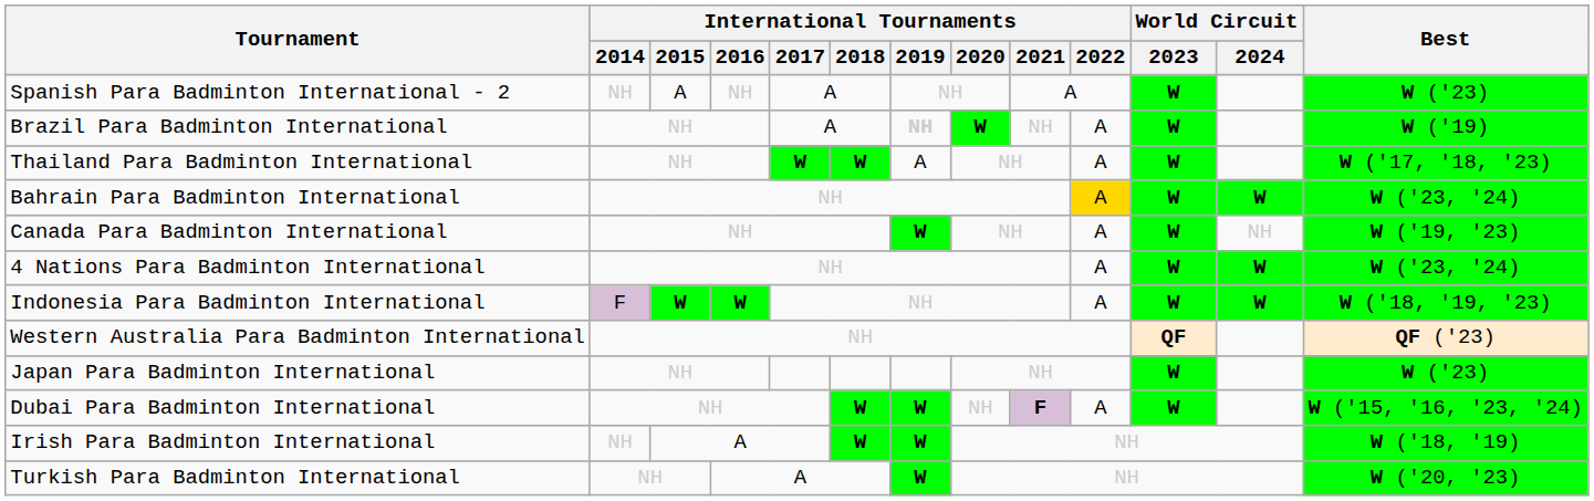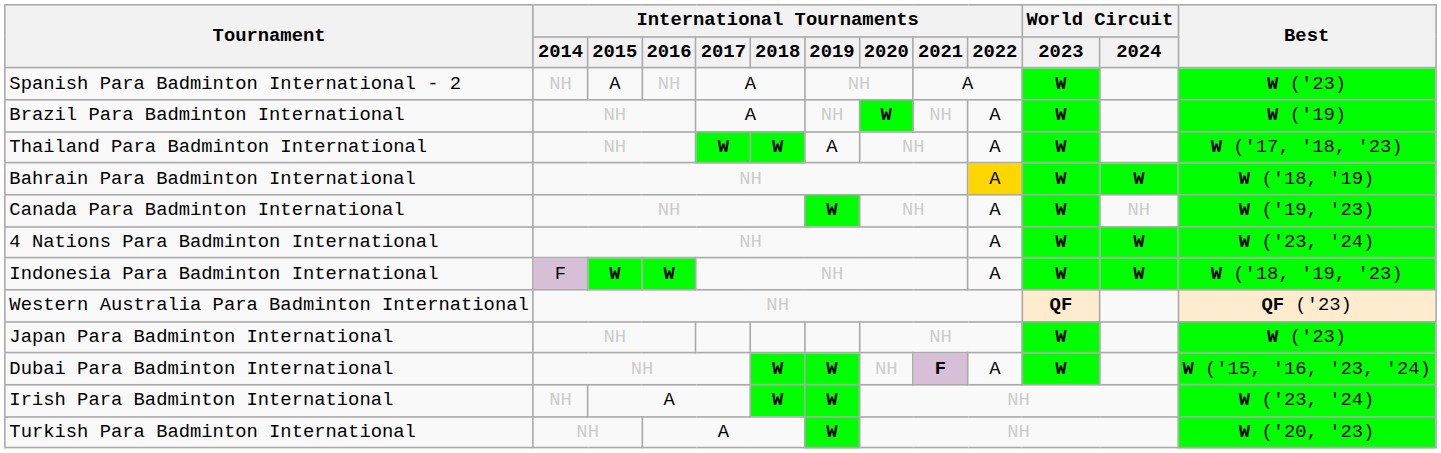Brazil Para Badminton International | International Tournaments / 2019: bold -> normal
Bahrain Para Badminton International | Best: W ('23, '24) -> W ('18, '19)
Irish Para Badminton International | Best: W ('18, '19) -> W ('23, '24)
